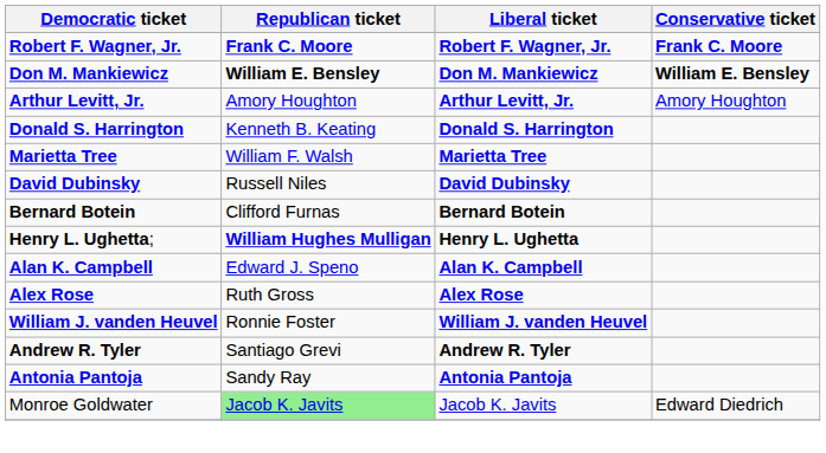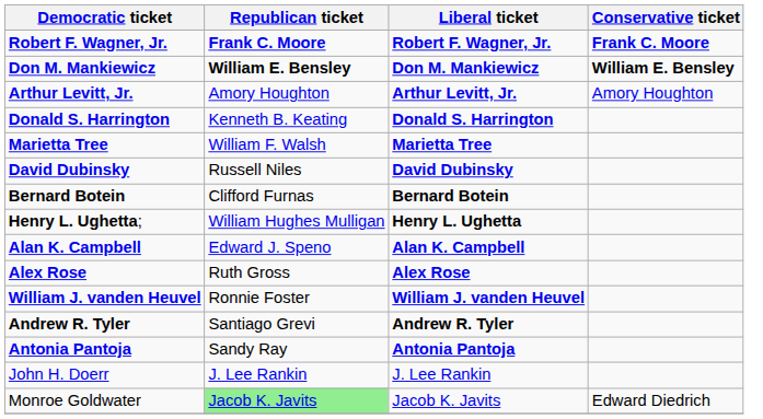Henry L. Ughetta; | Republican ticket: bold -> normal
+ row: John H. Doerr | J. Lee Rankin | J. Lee Rankin
